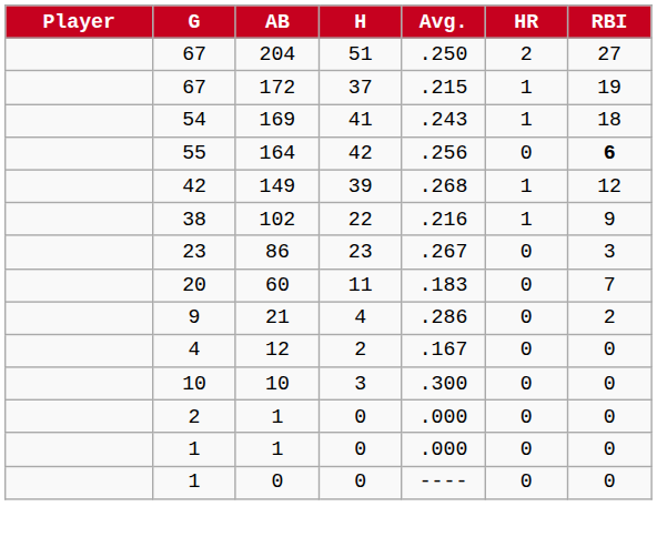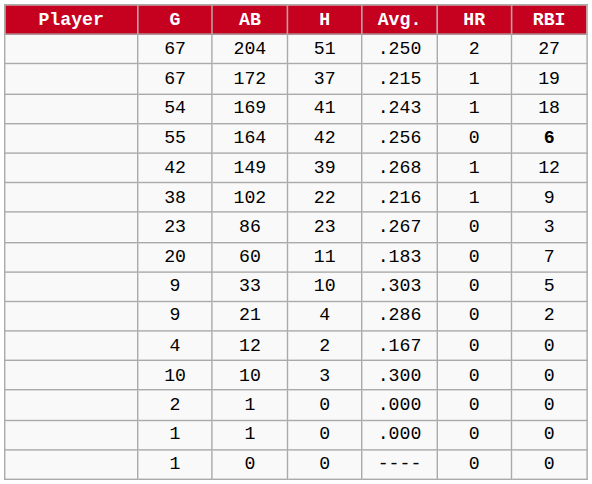+ row: 9 | 33 | 10 | .303 | 0 | 5
